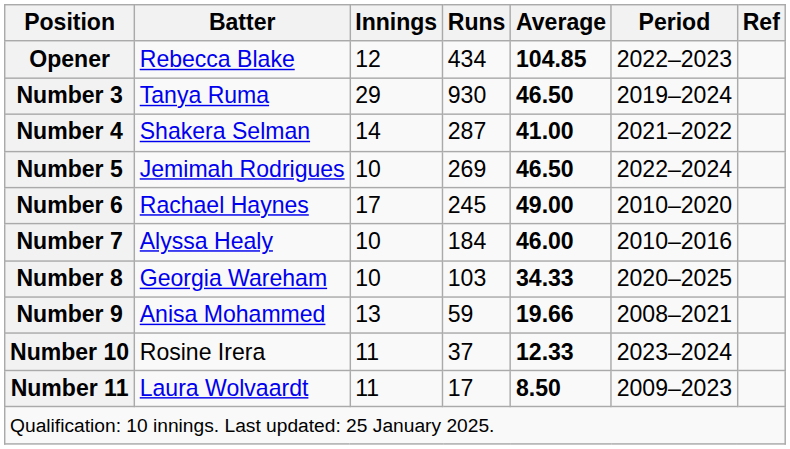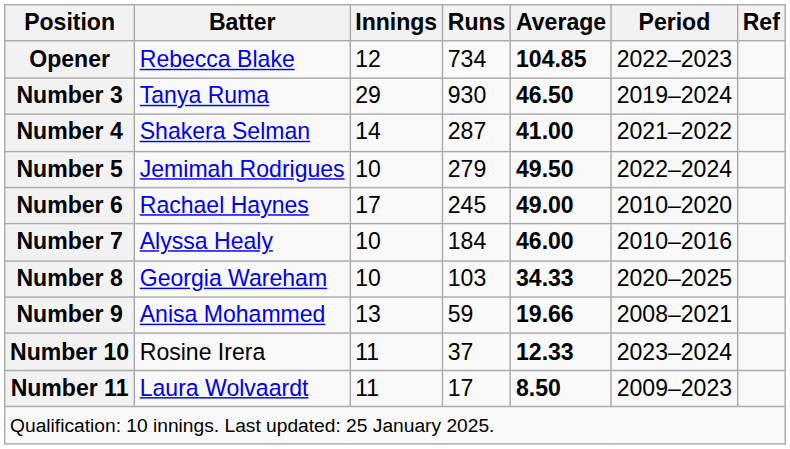Opener | Runs: 434 -> 734
Number 5 | Runs: 269 -> 279
Number 5 | Average: 46.50 -> 49.50
